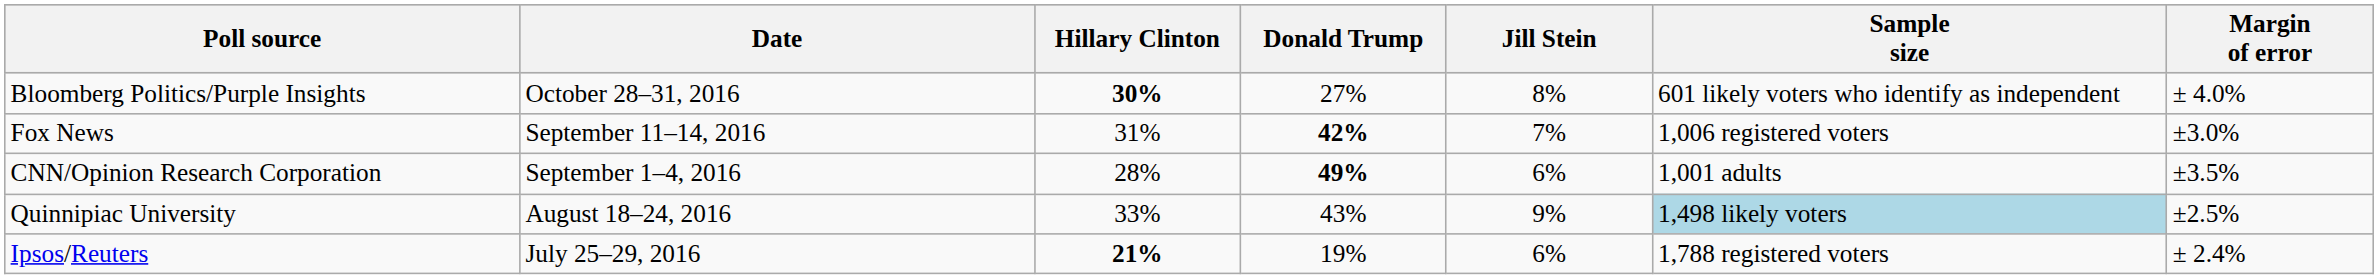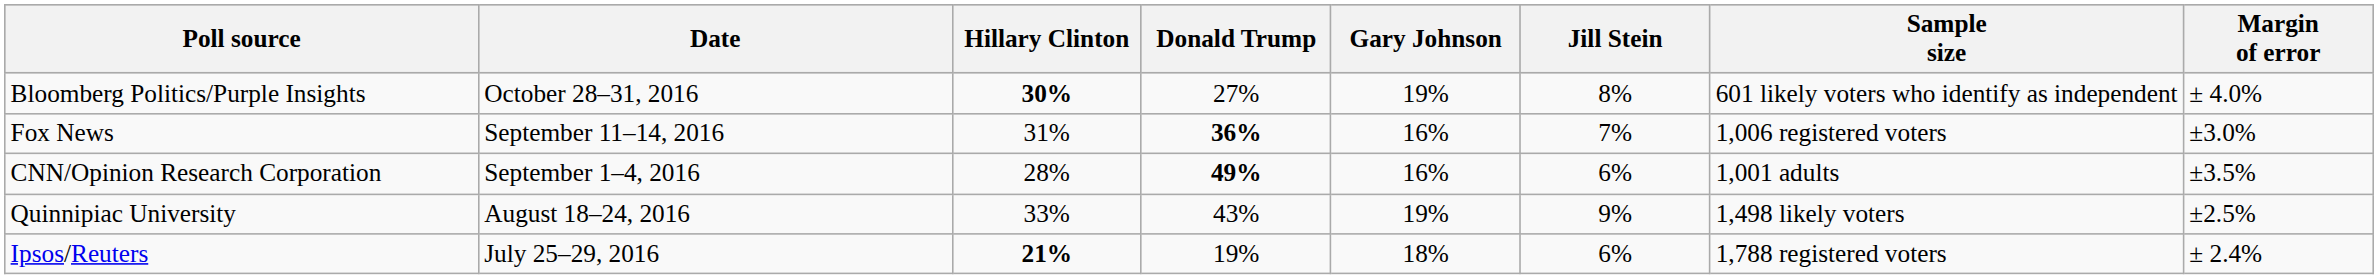+ column: Gary Johnson | 19% | 16% | 16% | 19% | 18%
Fox News | Donald Trump: 42% -> 36%
Quinnipiac University | Sample size: lightblue background -> no background
